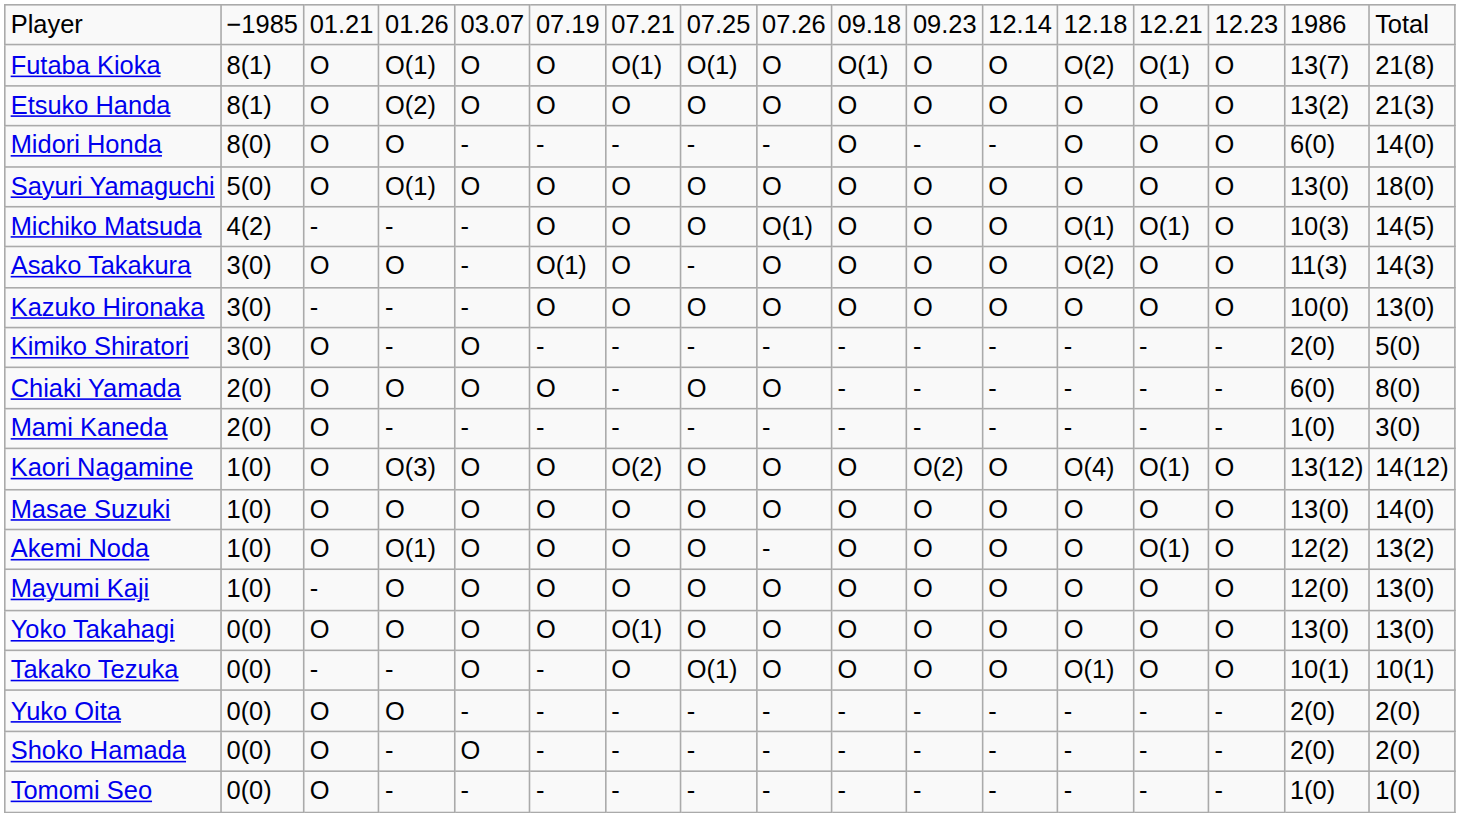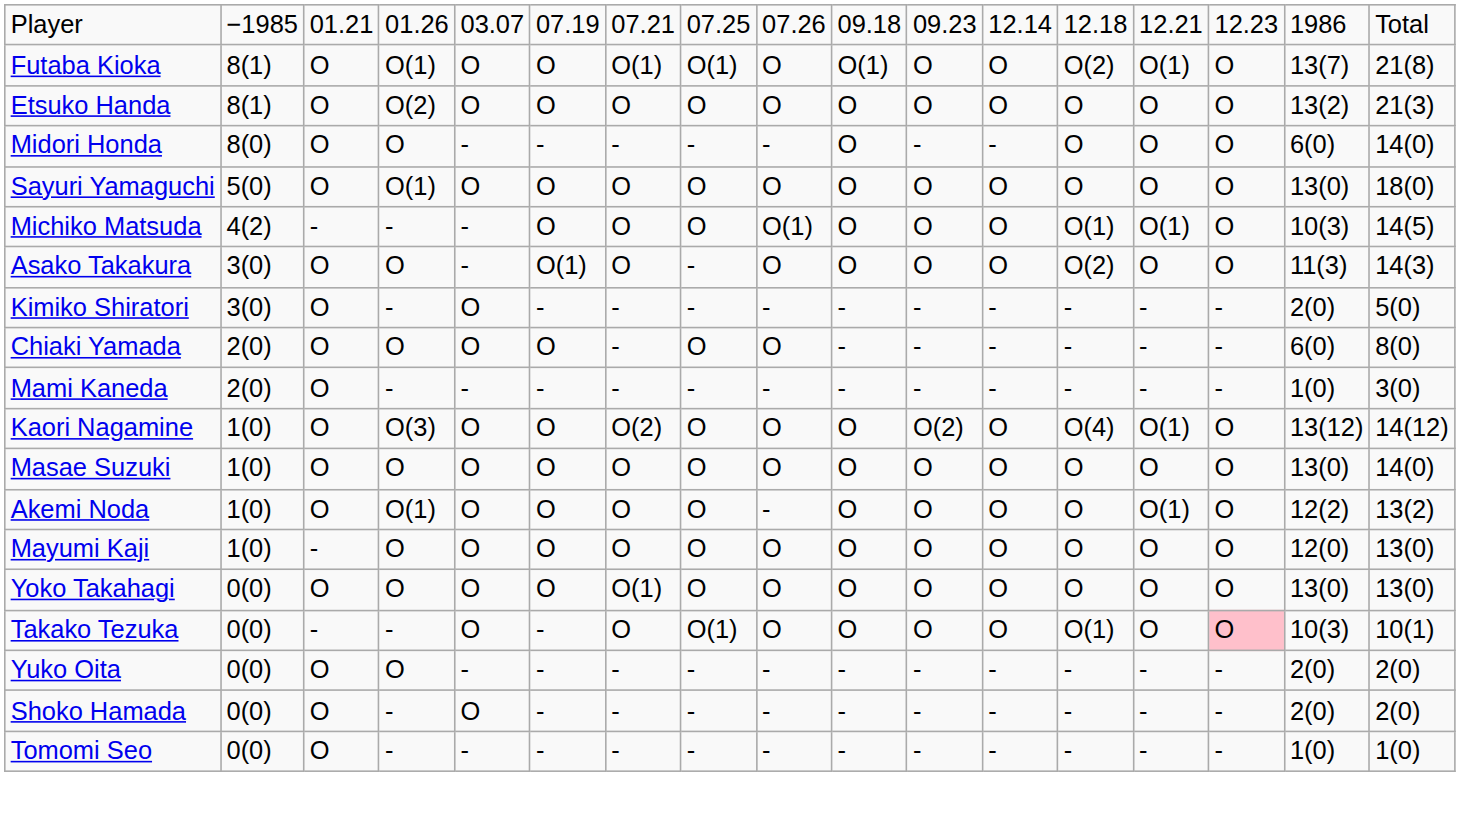- row: Kazuko Hironaka | 3(0) | - | - | - | O | O | O | O | O | O | O | O | O | O | 10(0) | 13(0)
Takako Tezuka | column 15: no background -> pink background
Takako Tezuka | column 16: 10(1) -> 10(3)
